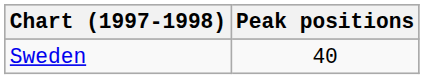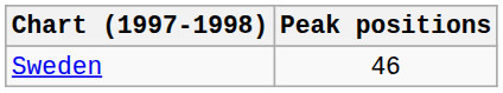Sweden | Peak positions: 40 -> 46
